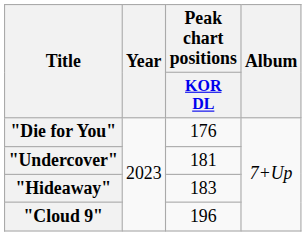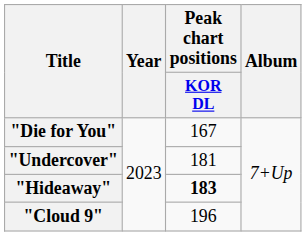"Die for You" | Peak chart positions / KOR DL: 176 -> 167
"Hideaway" | Peak chart positions / KOR DL: normal -> bold
